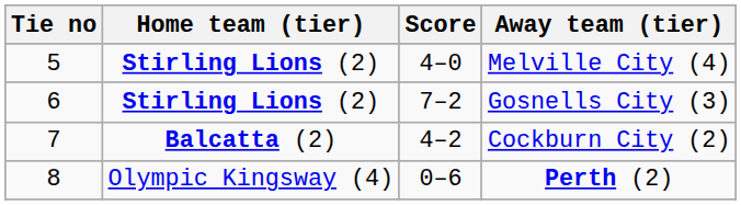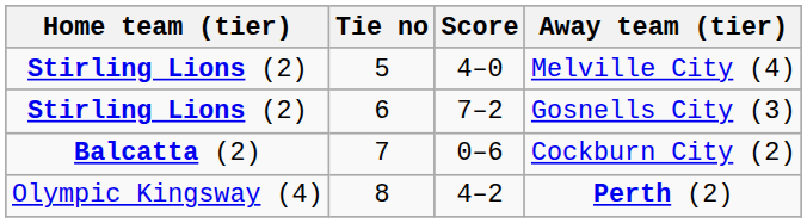columns swapped: Tie no <-> Home team (tier)
Cockburn City (2) | Score: 4–2 -> 0–6
Perth (2) | Score: 0–6 -> 4–2
